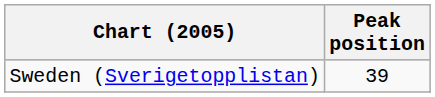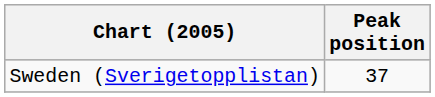Sweden (Sverigetopplistan) | Peak position: 39 -> 37
